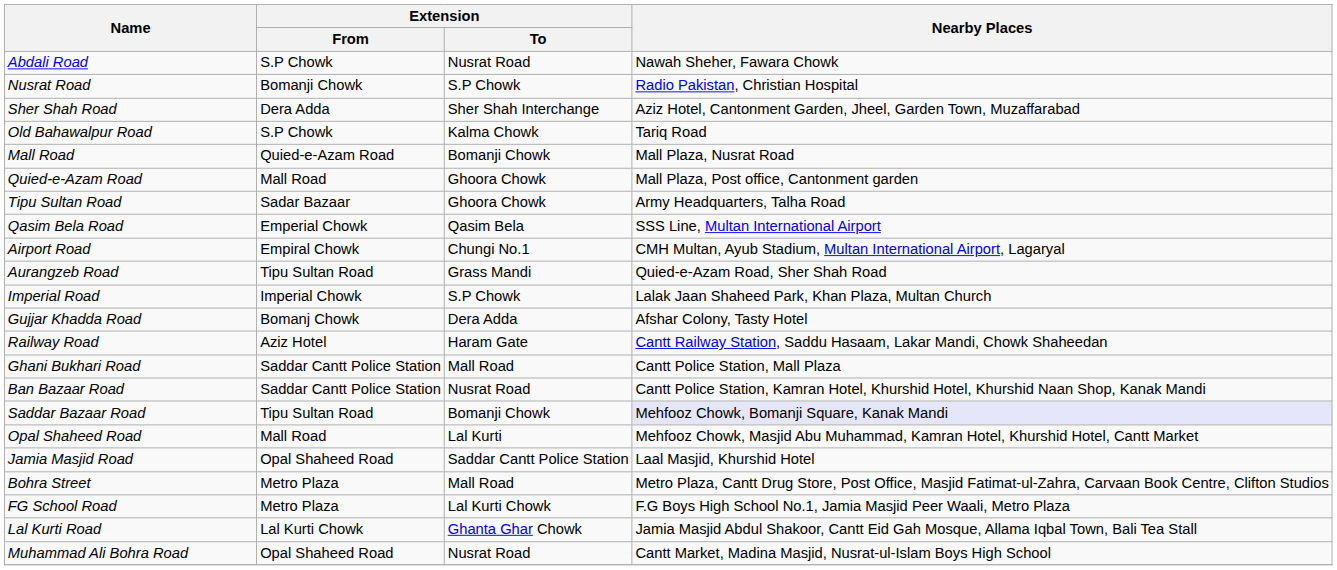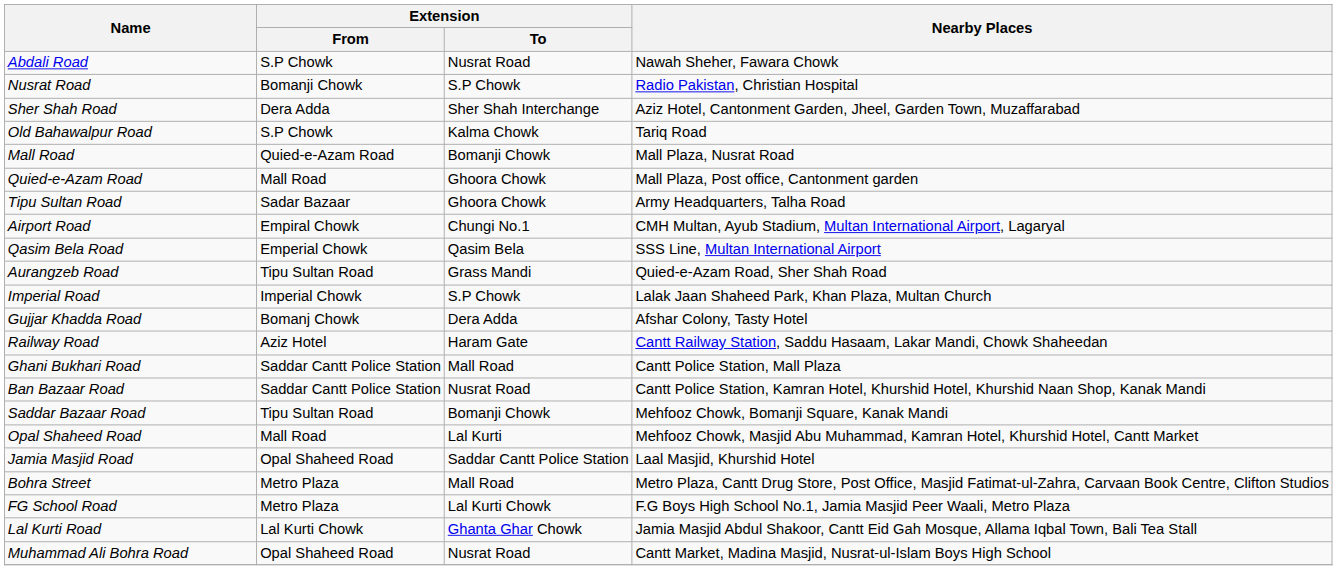rows swapped: Qasim Bela Road <-> Airport Road
Saddar Bazaar Road | Nearby Places: lavender background -> no background
